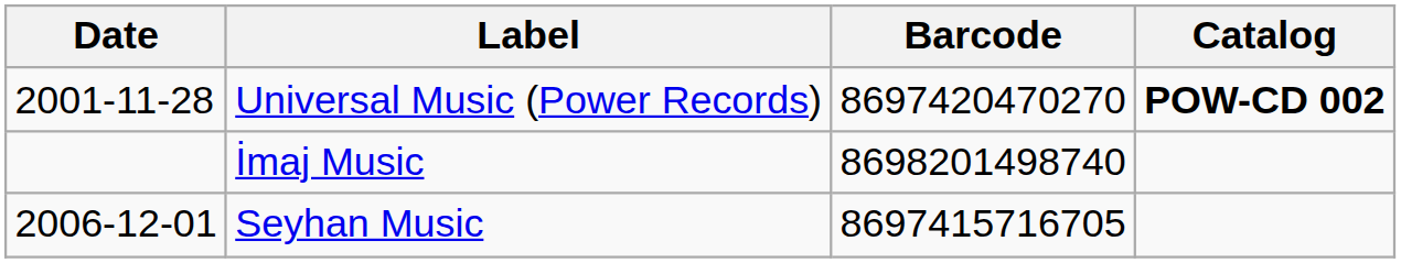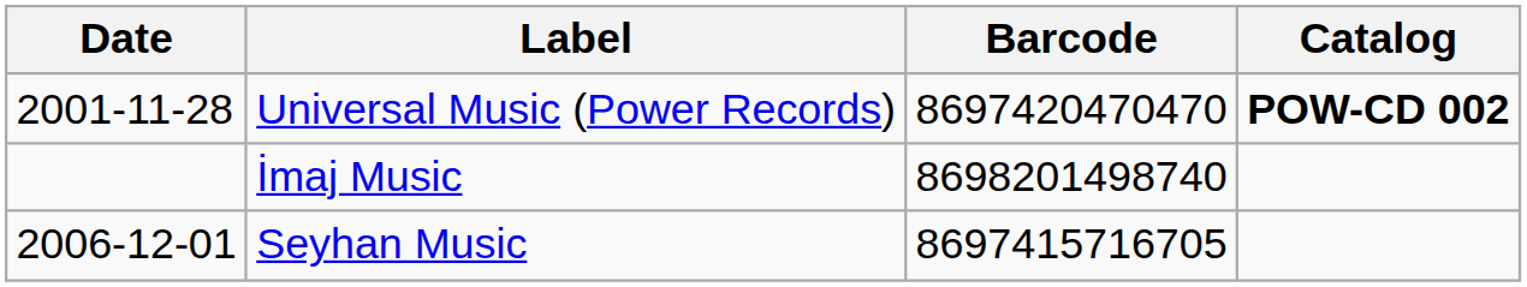Universal Music (Power Records) | Barcode: 8697420470270 -> 8697420470470
